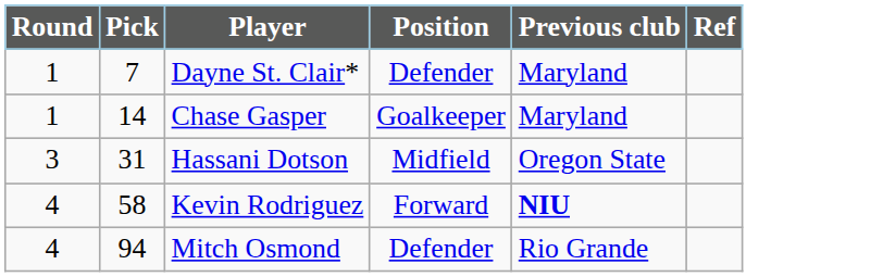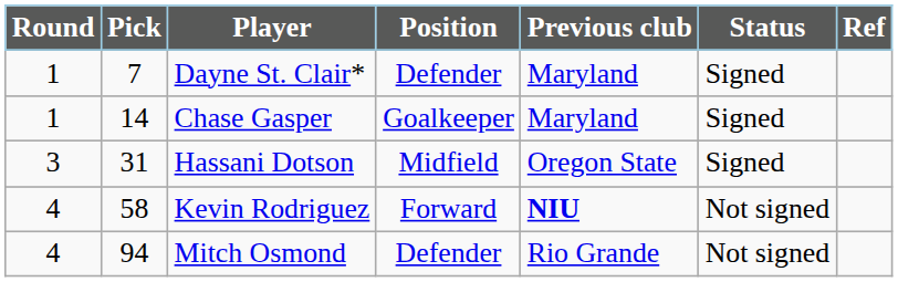+ column: Status | Signed | Signed | Signed | Not signed | Not signed
